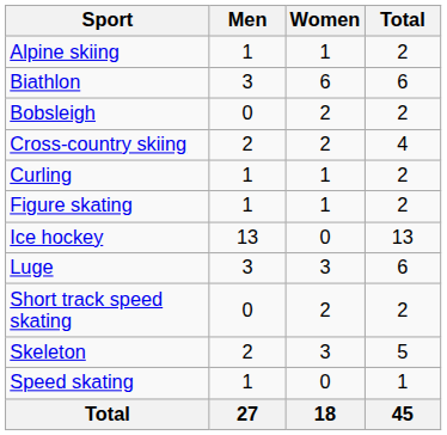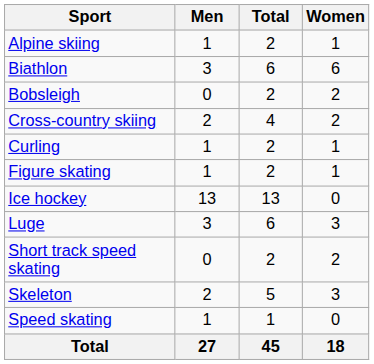columns swapped: Women <-> Total
